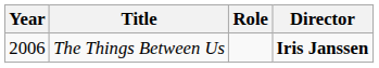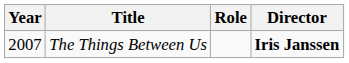The Things Between Us | Year: 2006 -> 2007
